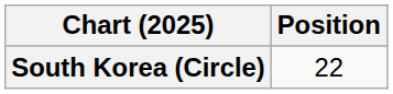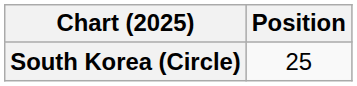South Korea (Circle) | Position: 22 -> 25
